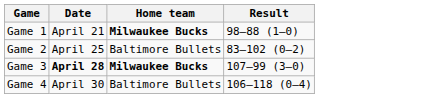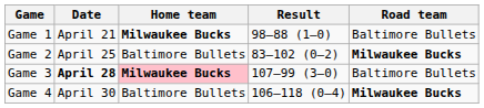+ column: Road team | Baltimore Bullets | Milwaukee Bucks | Baltimore Bullets | Milwaukee Bucks
Game 3 | Home team: no background -> pink background
